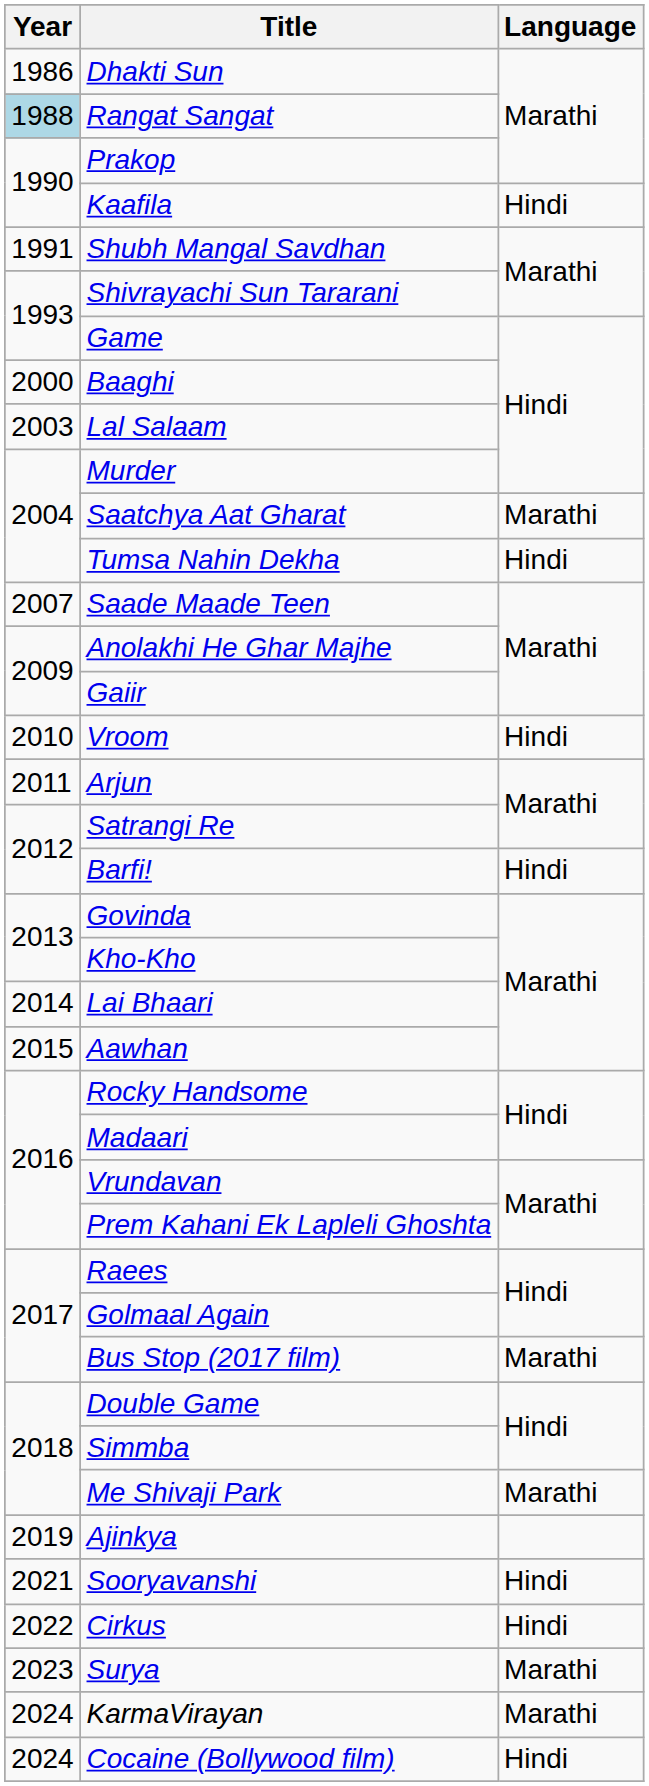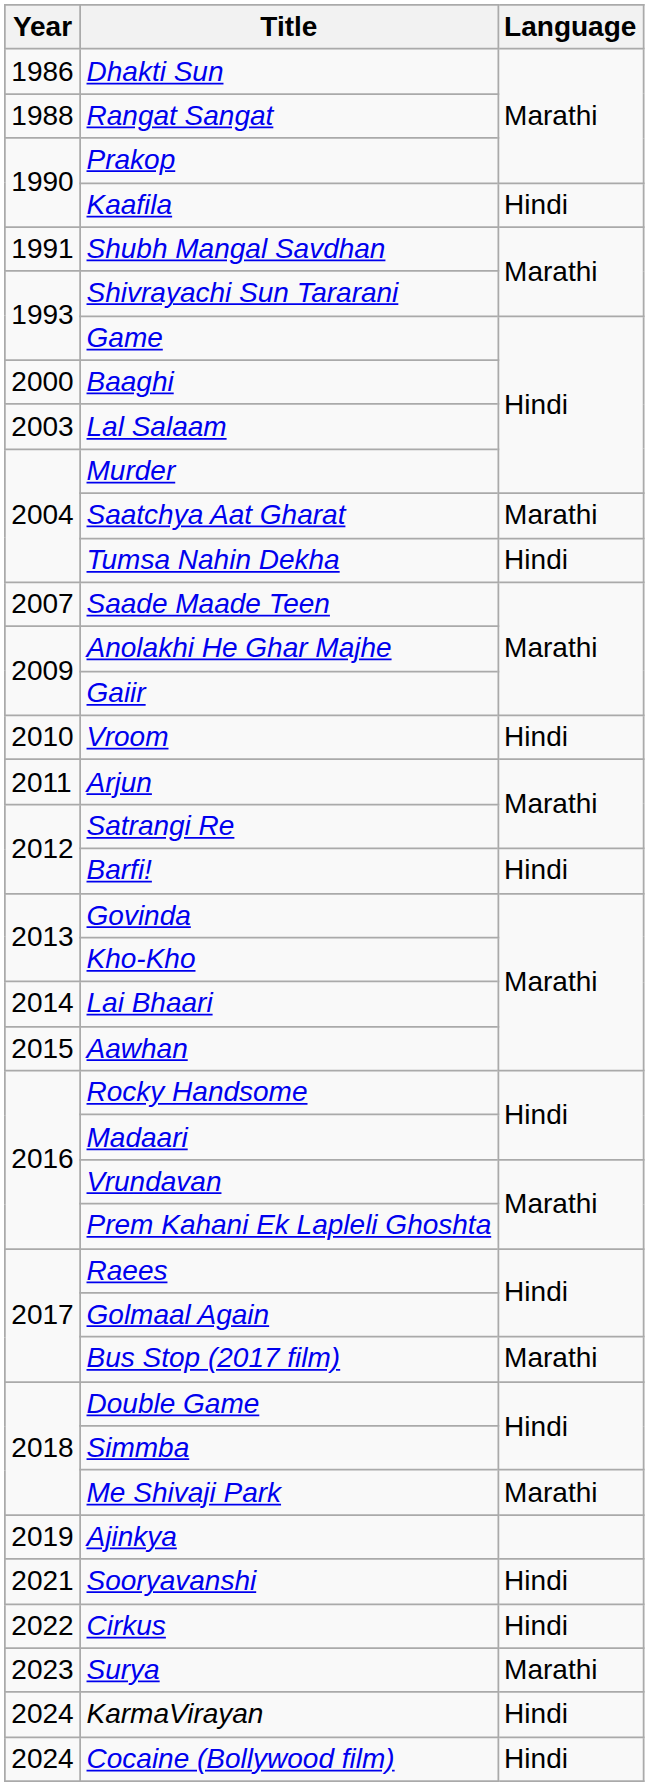Rangat Sangat | Year: lightblue background -> no background
KarmaVirayan | Language: Marathi -> Hindi
